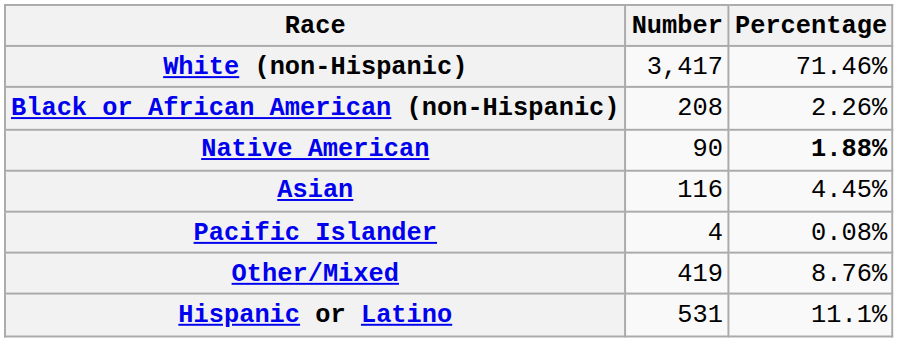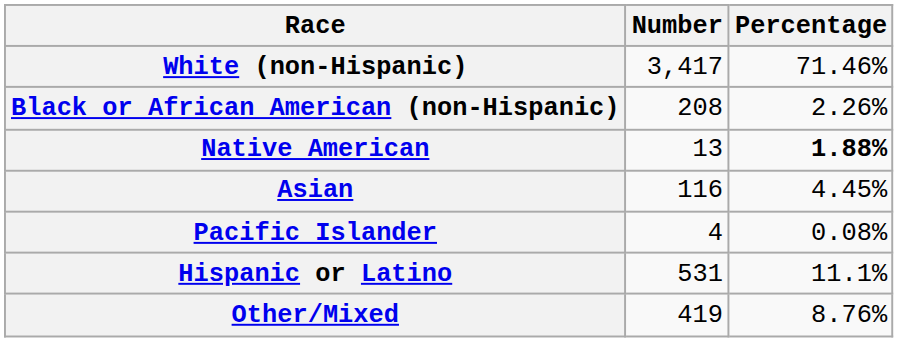Native American | Number: 90 -> 13
rows swapped: Other/Mixed <-> Hispanic or Latino
